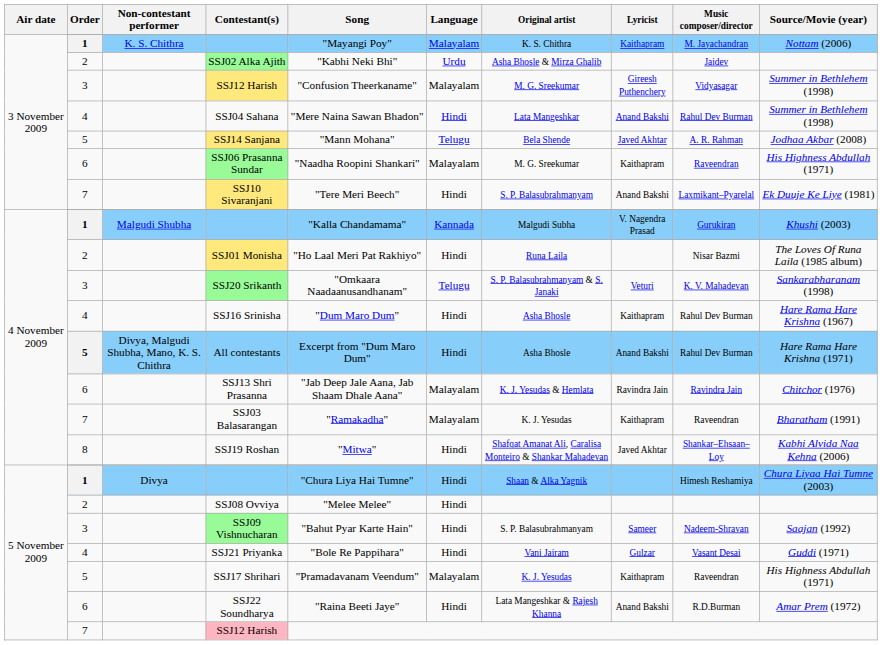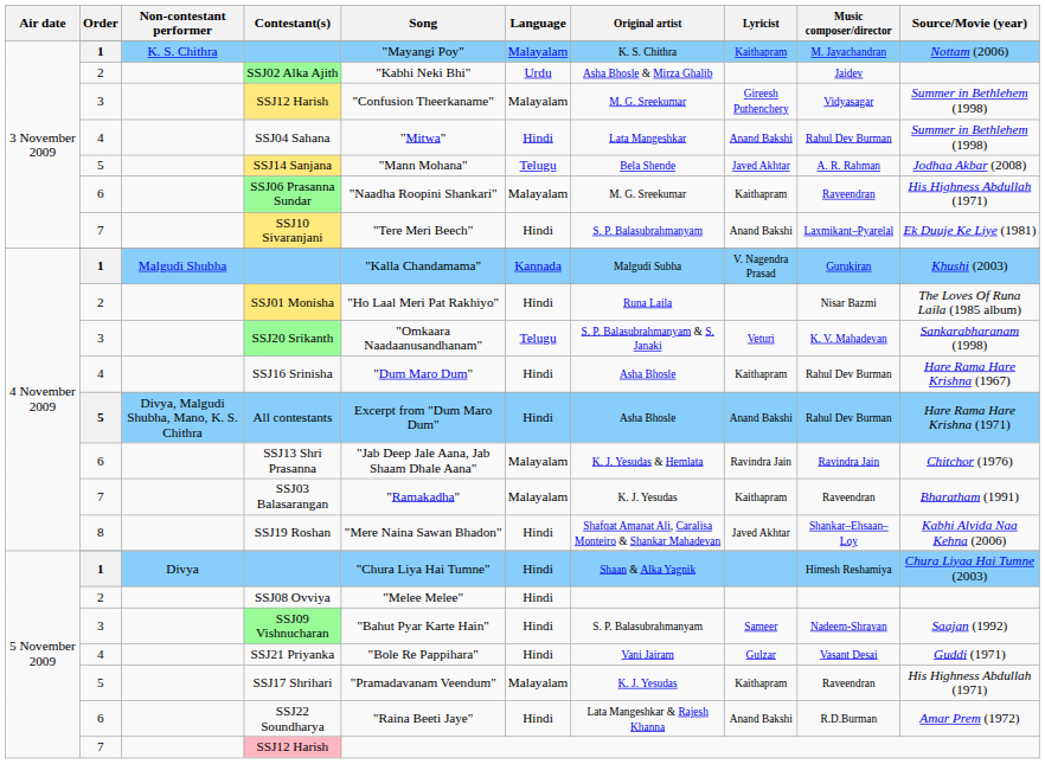SSJ04 Sahana | Song: "Mere Naina Sawan Bhadon" -> "Mitwa"
SSJ19 Roshan | Song: "Mitwa" -> "Mere Naina Sawan Bhadon"
